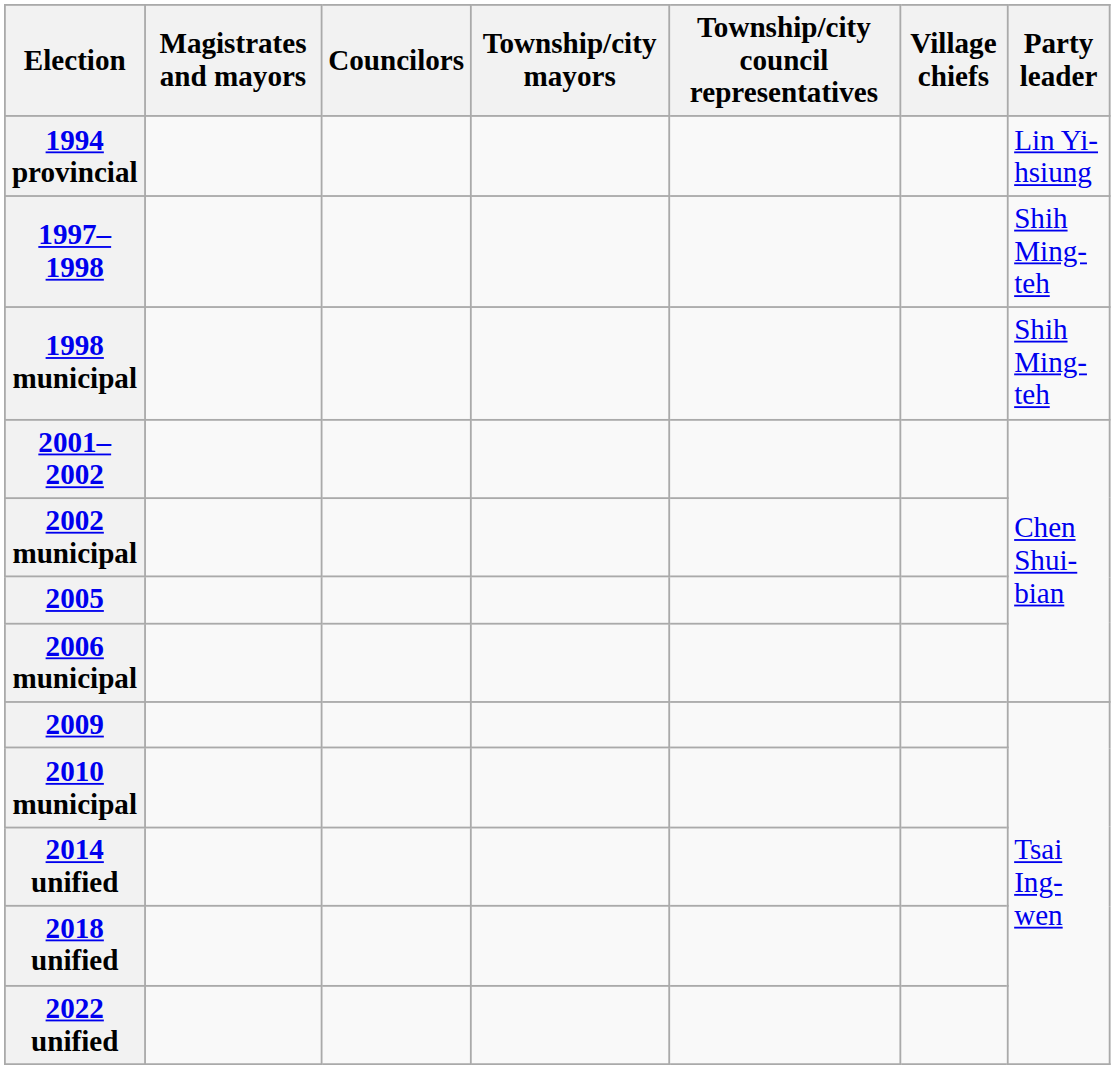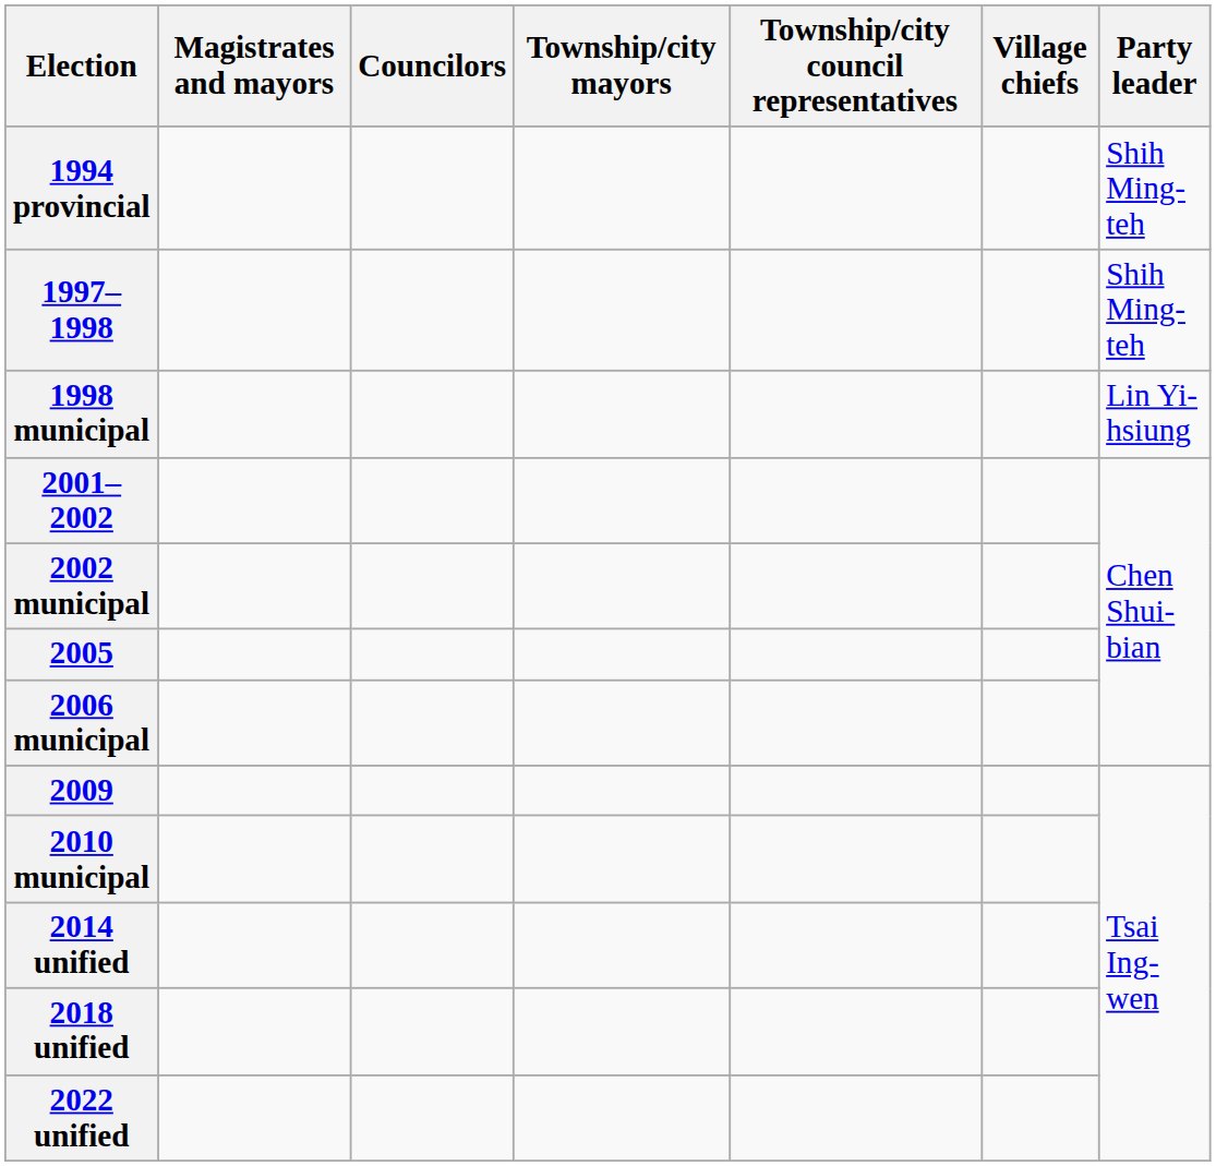1994 provincial | Party leader: Lin Yi-hsiung -> Shih Ming-teh
1998 municipal | Party leader: Shih Ming-teh -> Lin Yi-hsiung
